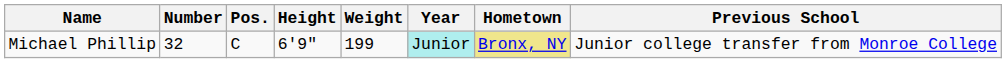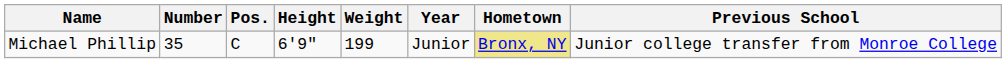Michael Phillip | Number: 32 -> 35
Michael Phillip | Year: paleturquoise background -> no background
